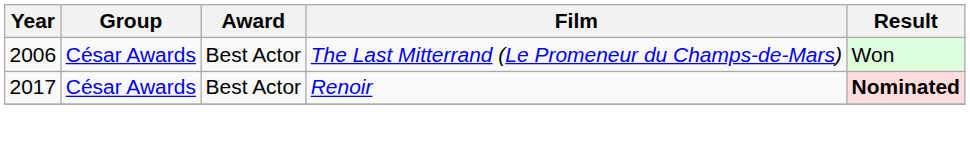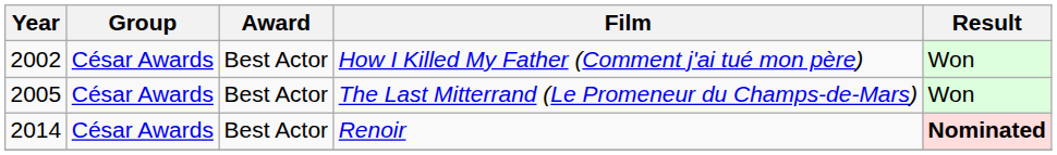+ row: 2002 | César Awards | Best Actor | How I Killed My Father (Comment j'ai tué mon père) | Won
The Last Mitterrand (Le Promeneur du Champs-de-Mars) | Year: 2006 -> 2005
Renoir | Year: 2017 -> 2014
